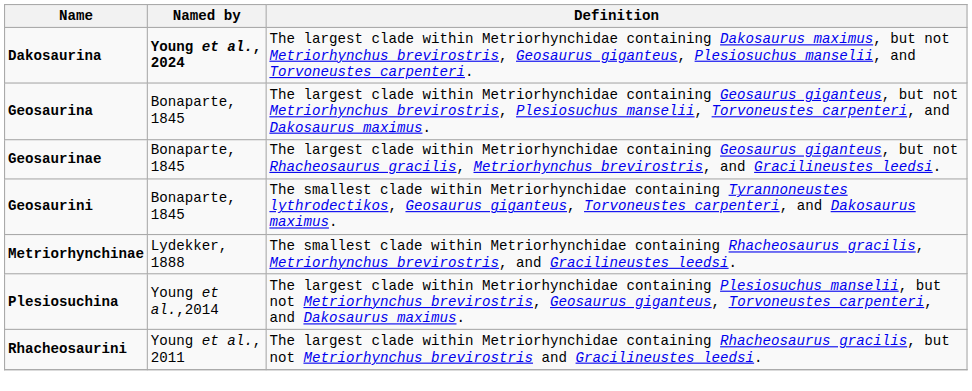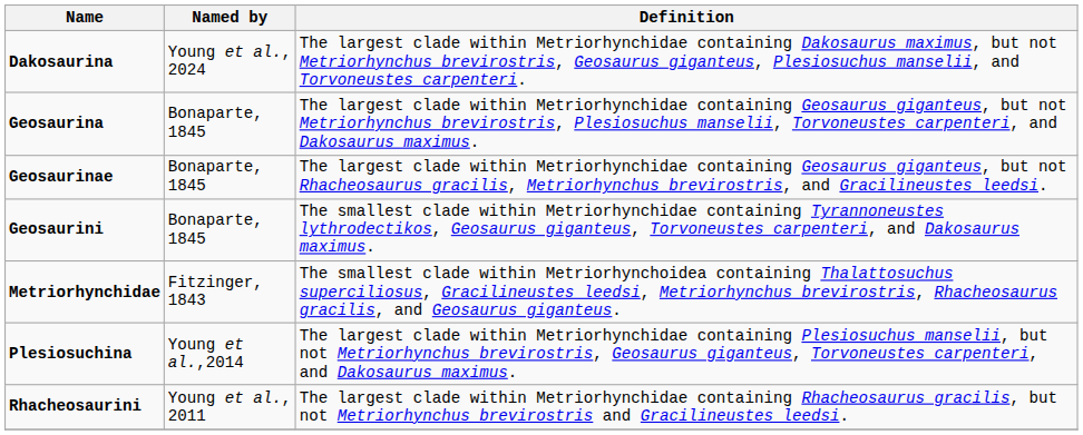Dakosaurina | Named by: bold -> normal
+ row: Metriorhynchidae | Fitzinger, 1843 | The smallest clade within Metriorhynchoidea containing Thalattosuchus superciliosus, Gracilineustes leedsi, Metriorhynchus brevirostris, Rhacheosaurus gracilis, and Geosaurus giganteus.
- row: Metriorhynchinae | Lydekker, 1888 | The smallest clade within Metriorhynchidae containing Rhacheosaurus gracilis, Metriorhynchus brevirostris, and Gracilineustes leedsi.
